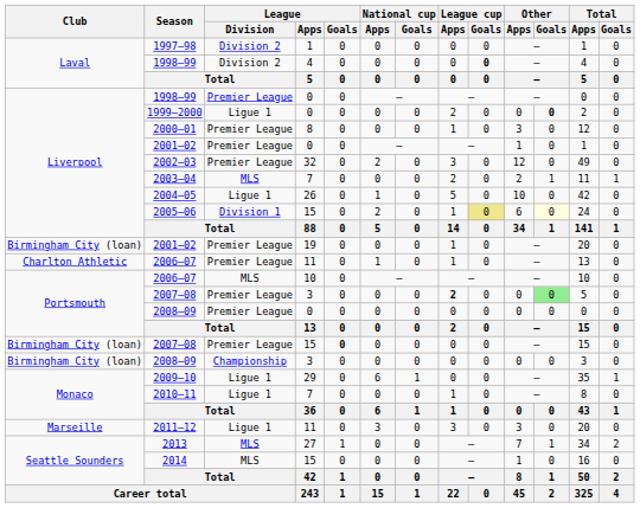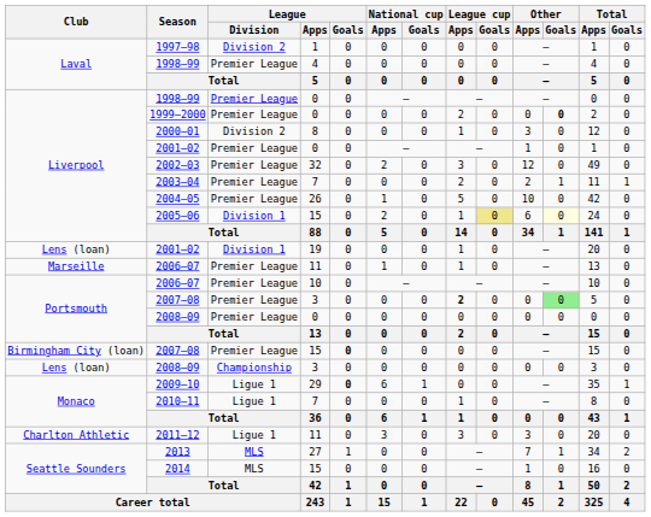1998–99 / 4 | League / Division: Division 2 -> Premier League
1998–99 / 4 | League cup / Goals: bold -> normal
1999–2000 | League / Division: Ligue 1 -> Premier League
2000–01 | League / Division: Premier League -> Division 2
2003–04 | League / Division: MLS -> Premier League
2004–05 | League / Division: Ligue 1 -> Premier League
2001–02 / 19 | Club: Birmingham City (loan) -> Lens (loan)
2001–02 / 19 | League / Division: Premier League -> Division 1
2006–07 / 11 | Club: Charlton Athletic -> Marseille
2006–07 / 10 | League / Division: MLS -> Premier League
2008–09 / 3 | Club: Birmingham City (loan) -> Lens (loan)
2009–10 | League / Goals: normal -> bold
2011–12 | Club: Marseille -> Charlton Athletic
